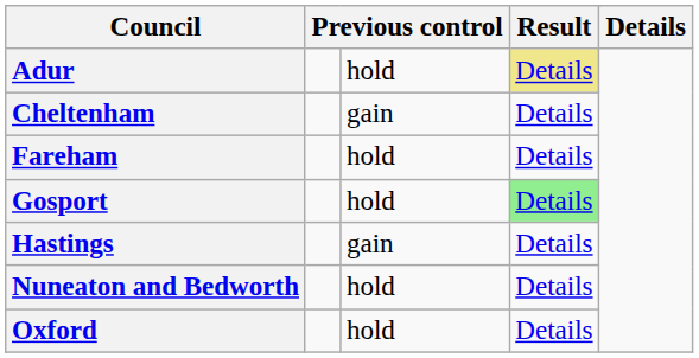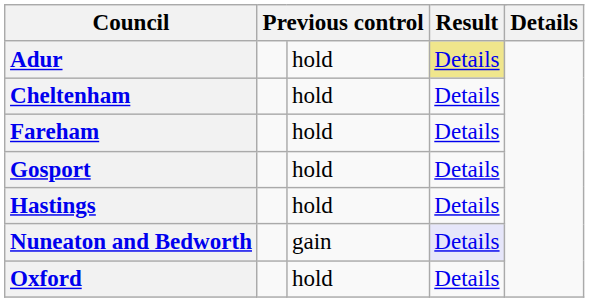Cheltenham | column 3: gain -> hold
Gosport | column 4: lightgreen background -> no background
Hastings | column 3: gain -> hold
Nuneaton and Bedworth | column 3: hold -> gain
Nuneaton and Bedworth | column 4: no background -> lavender background
